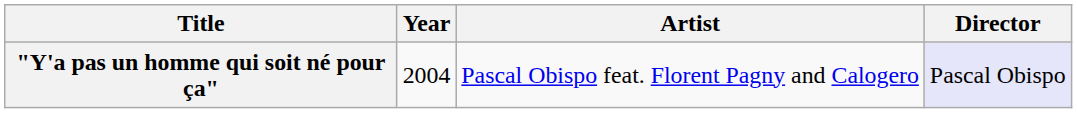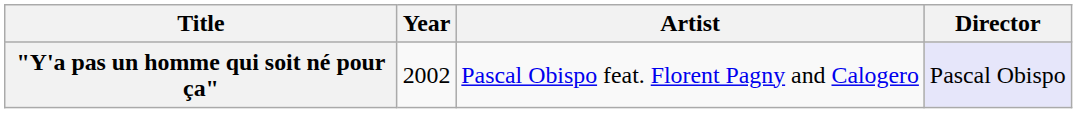"Y'a pas un homme qui soit né pour ça" | Year: 2004 -> 2002
